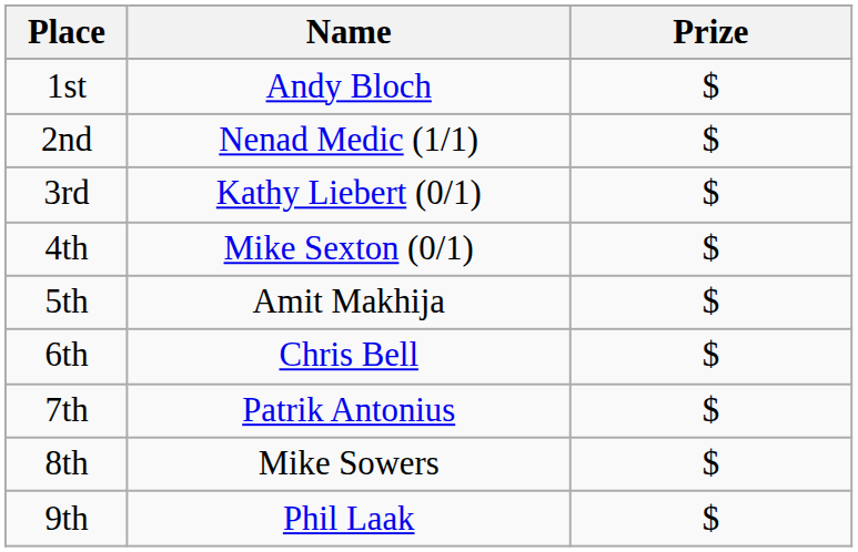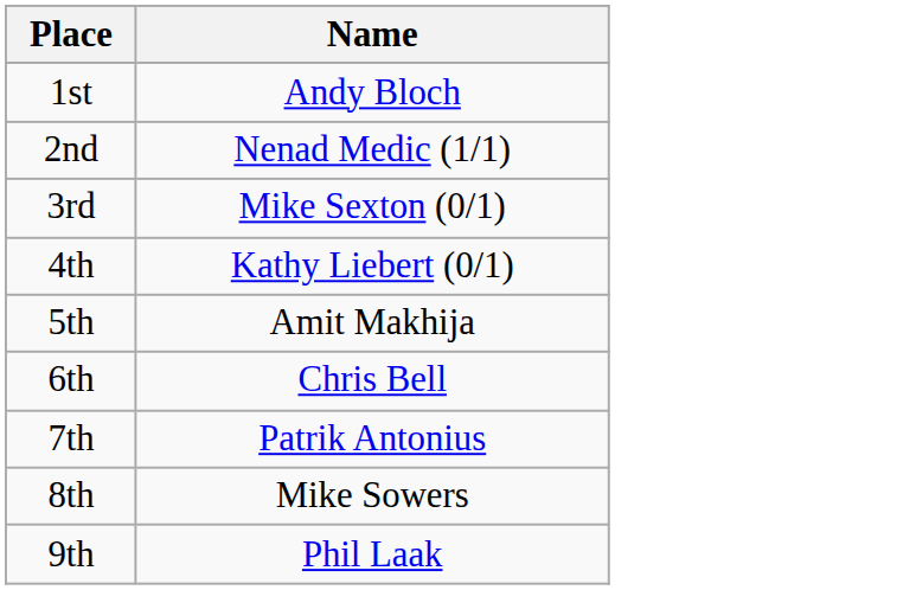- column: Prize | $ | $ | $ | $ | $ | $ | $ | $ | $
3rd | Name: Kathy Liebert (0/1) -> Mike Sexton (0/1)
4th | Name: Mike Sexton (0/1) -> Kathy Liebert (0/1)
